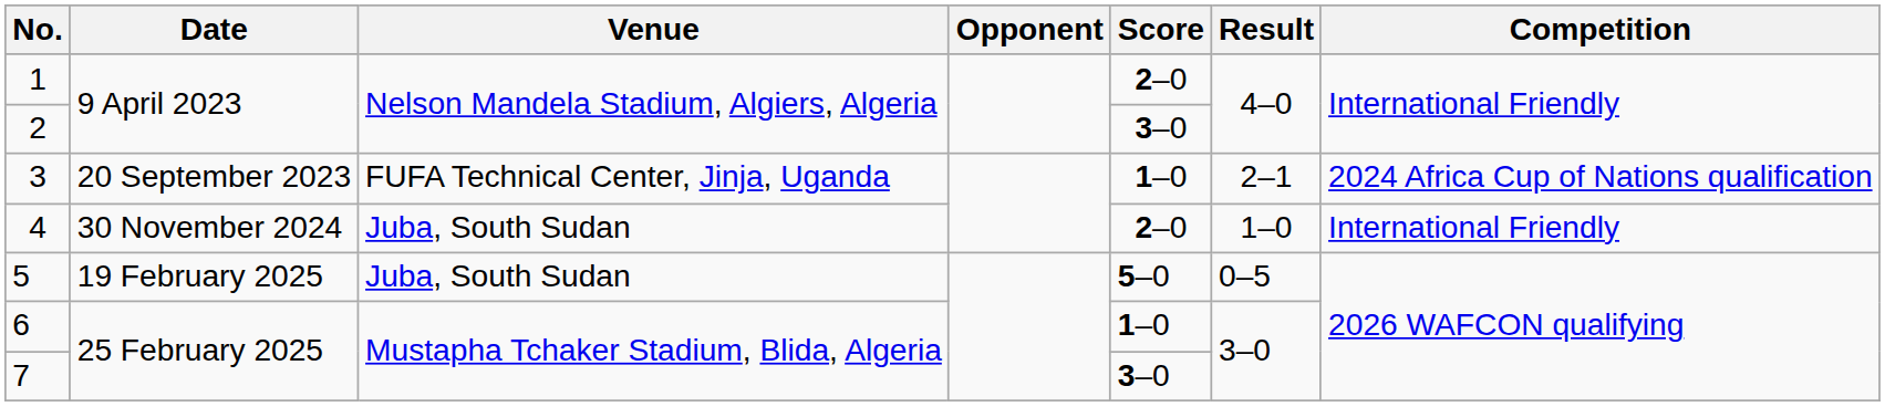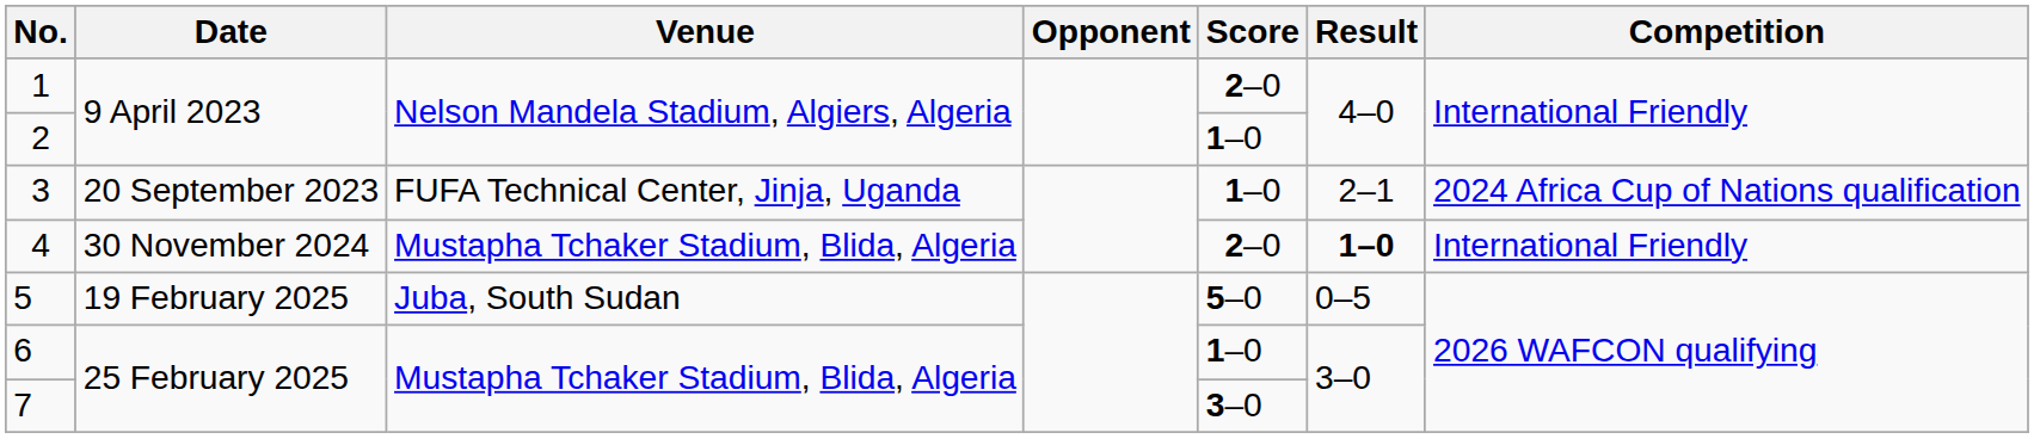2 | Score: 3–0 -> 1–0
4 | Venue: Juba, South Sudan -> Mustapha Tchaker Stadium, Blida, Algeria
4 | Result: normal -> bold
